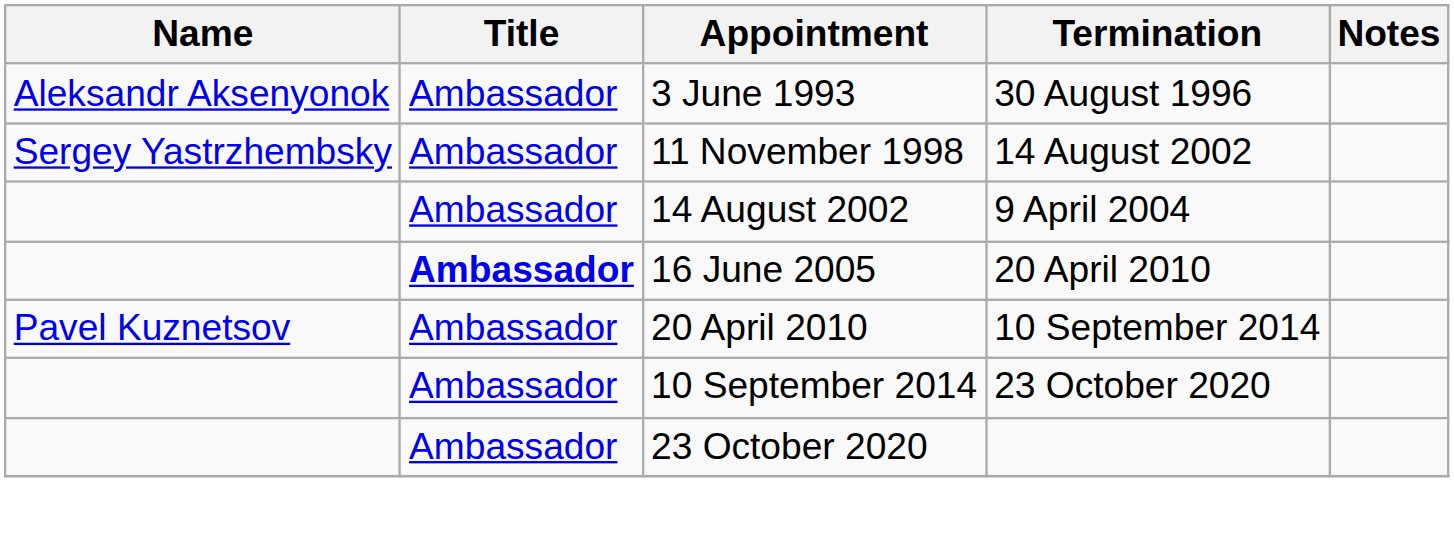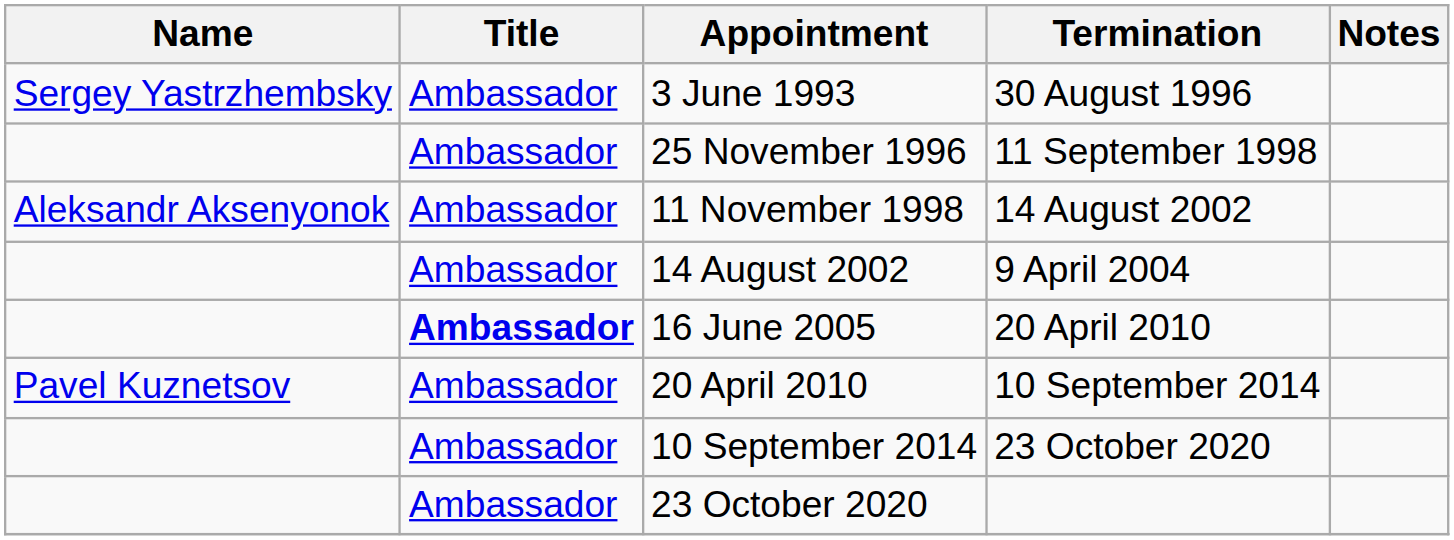3 June 1993 | Name: Aleksandr Aksenyonok -> Sergey Yastrzhembsky
+ row: Ambassador | 25 November 1996 | 11 September 1998
11 November 1998 | Name: Sergey Yastrzhembsky -> Aleksandr Aksenyonok
